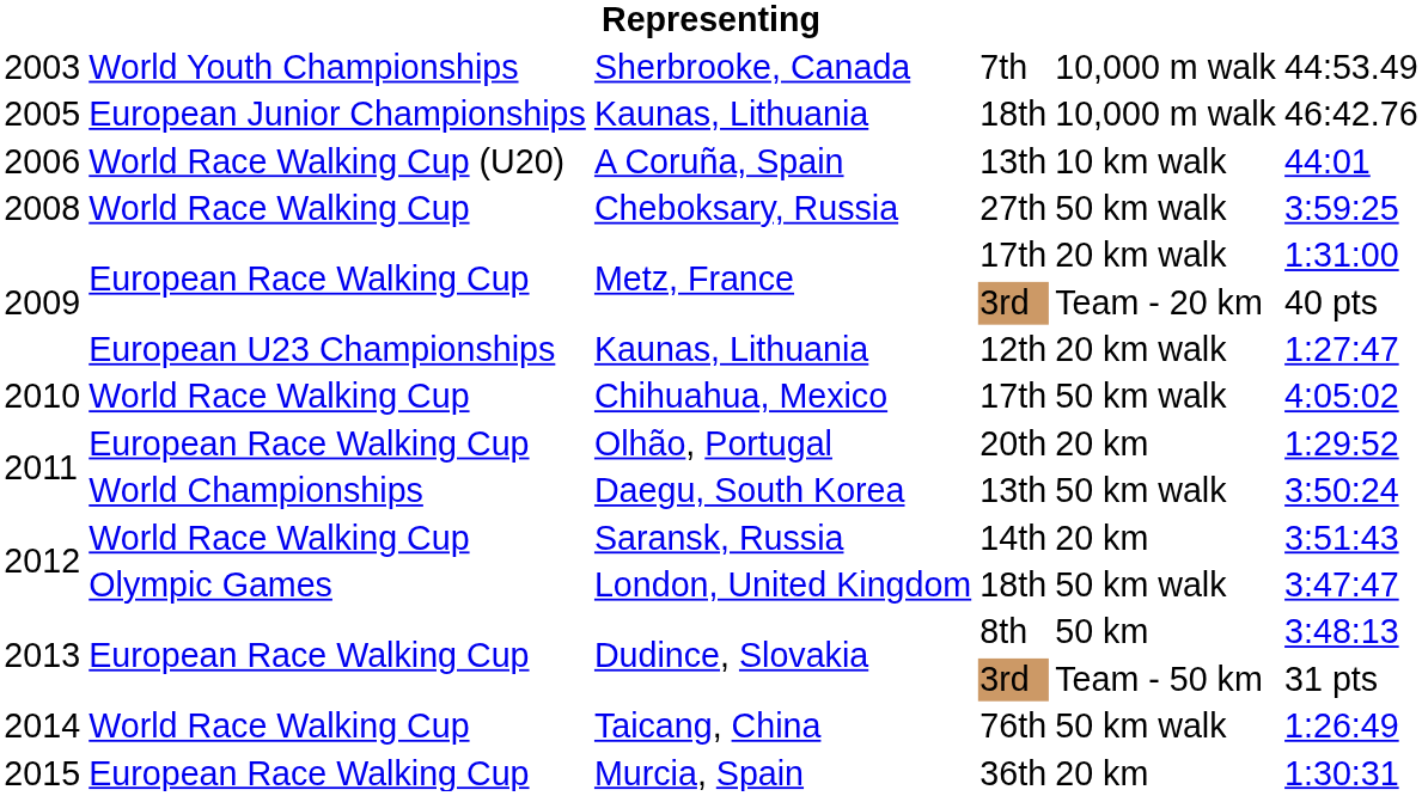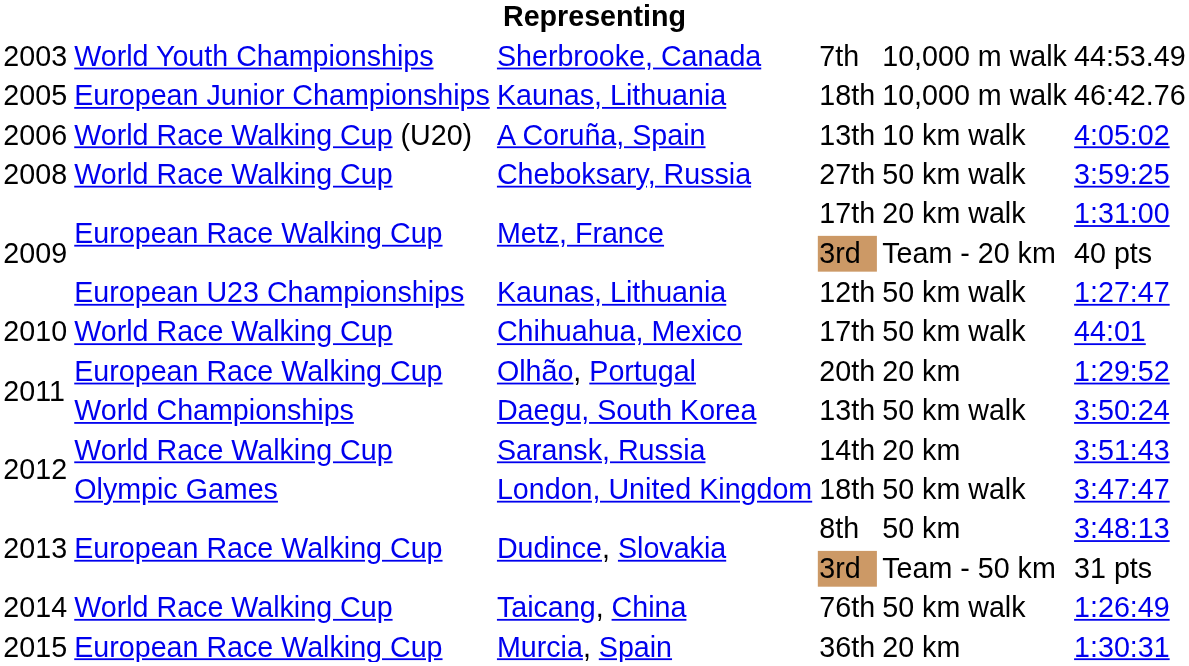A Coruña, Spain | column 6: 44:01 -> 4:05:02
Kaunas, Lithuania / 12th | column 5: 20 km walk -> 50 km walk
Chihuahua, Mexico | column 6: 4:05:02 -> 44:01
